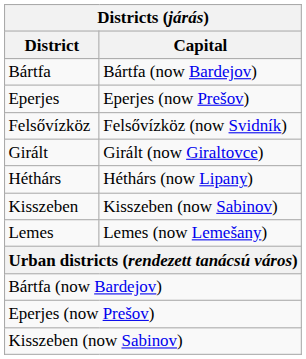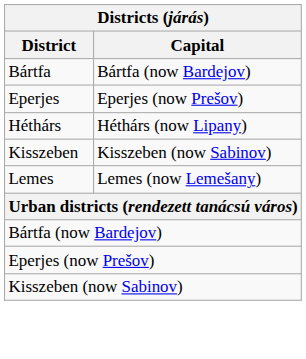- row: Felsővízköz | Felsővízköz (now Svidník)
- row: Girált | Girált (now Giraltovce)
